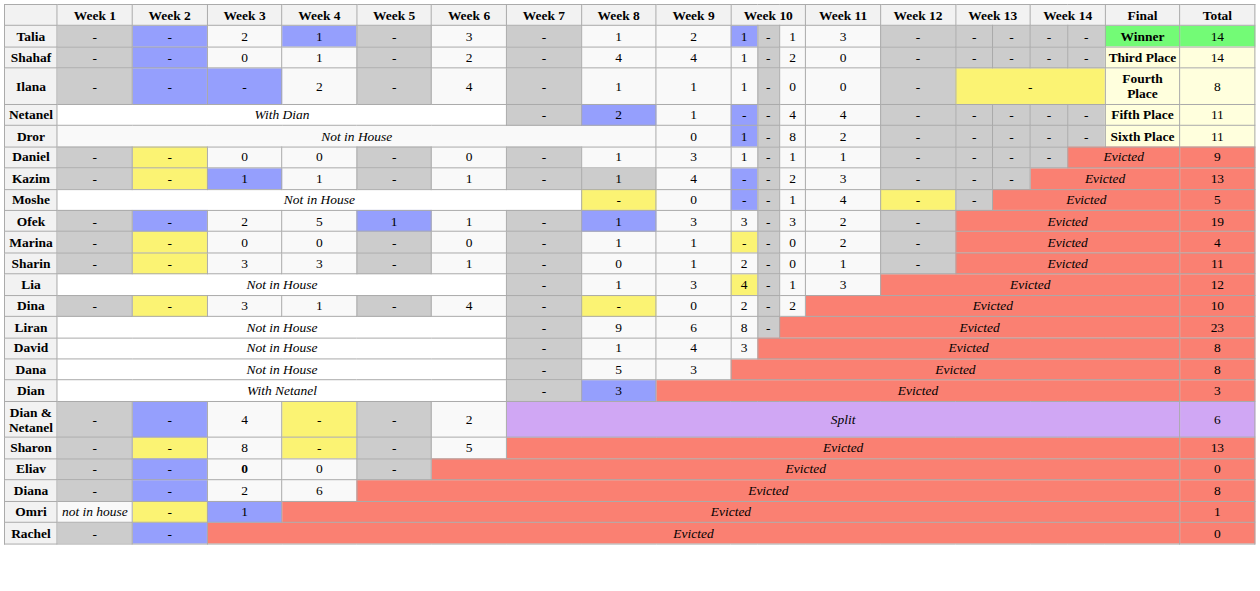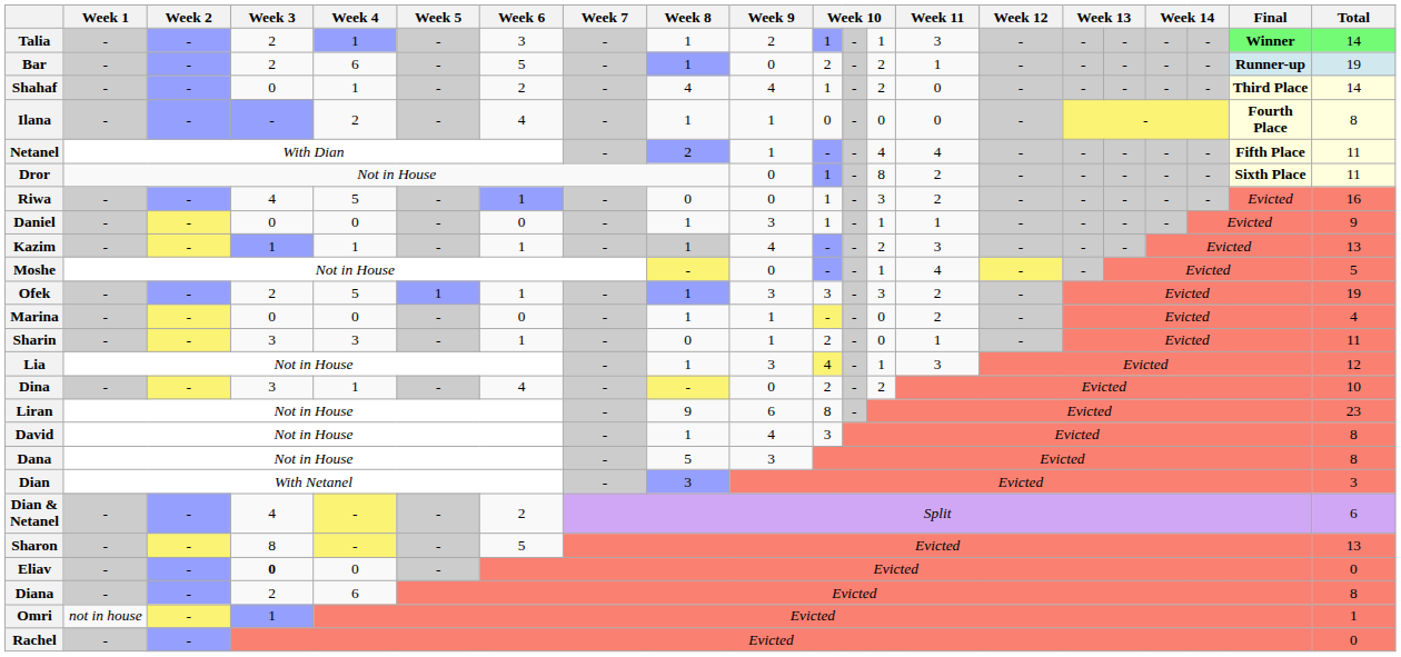+ row: Bar | - | - | 2 | 6 | - | 5 | - | 1 | 0 | 2 | - | 2 | 1 | - | - | - | - | - | Runner-up | 19
Ilana | column 11: 1 -> 0
+ row: Riwa | - | - | 4 | 5 | - | 1 | - | 0 | 0 | 1 | - | 3 | 2 | - | - | - | - | - | Evicted | 16
